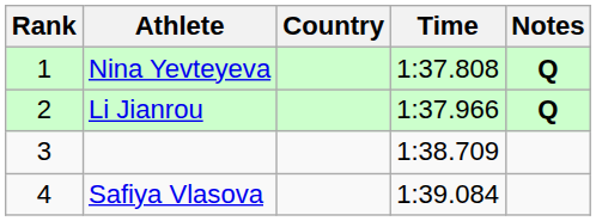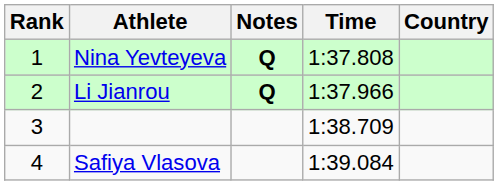columns swapped: Country <-> Notes
